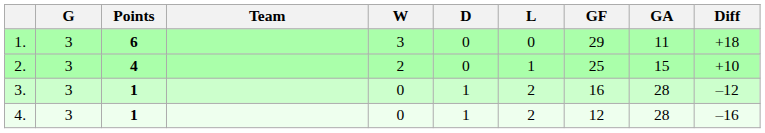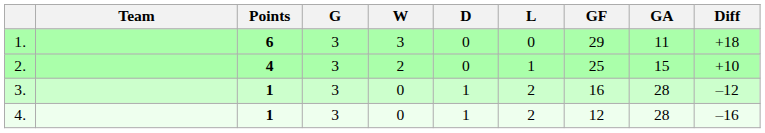columns swapped: Team <-> G
